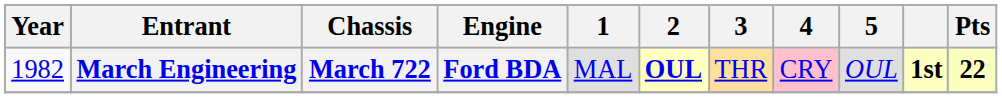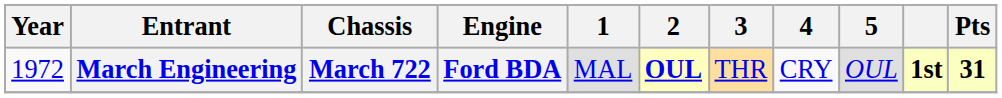March Engineering | Year: 1982 -> 1972
March Engineering | 4: pink background -> no background
March Engineering | Pts: 22 -> 31
